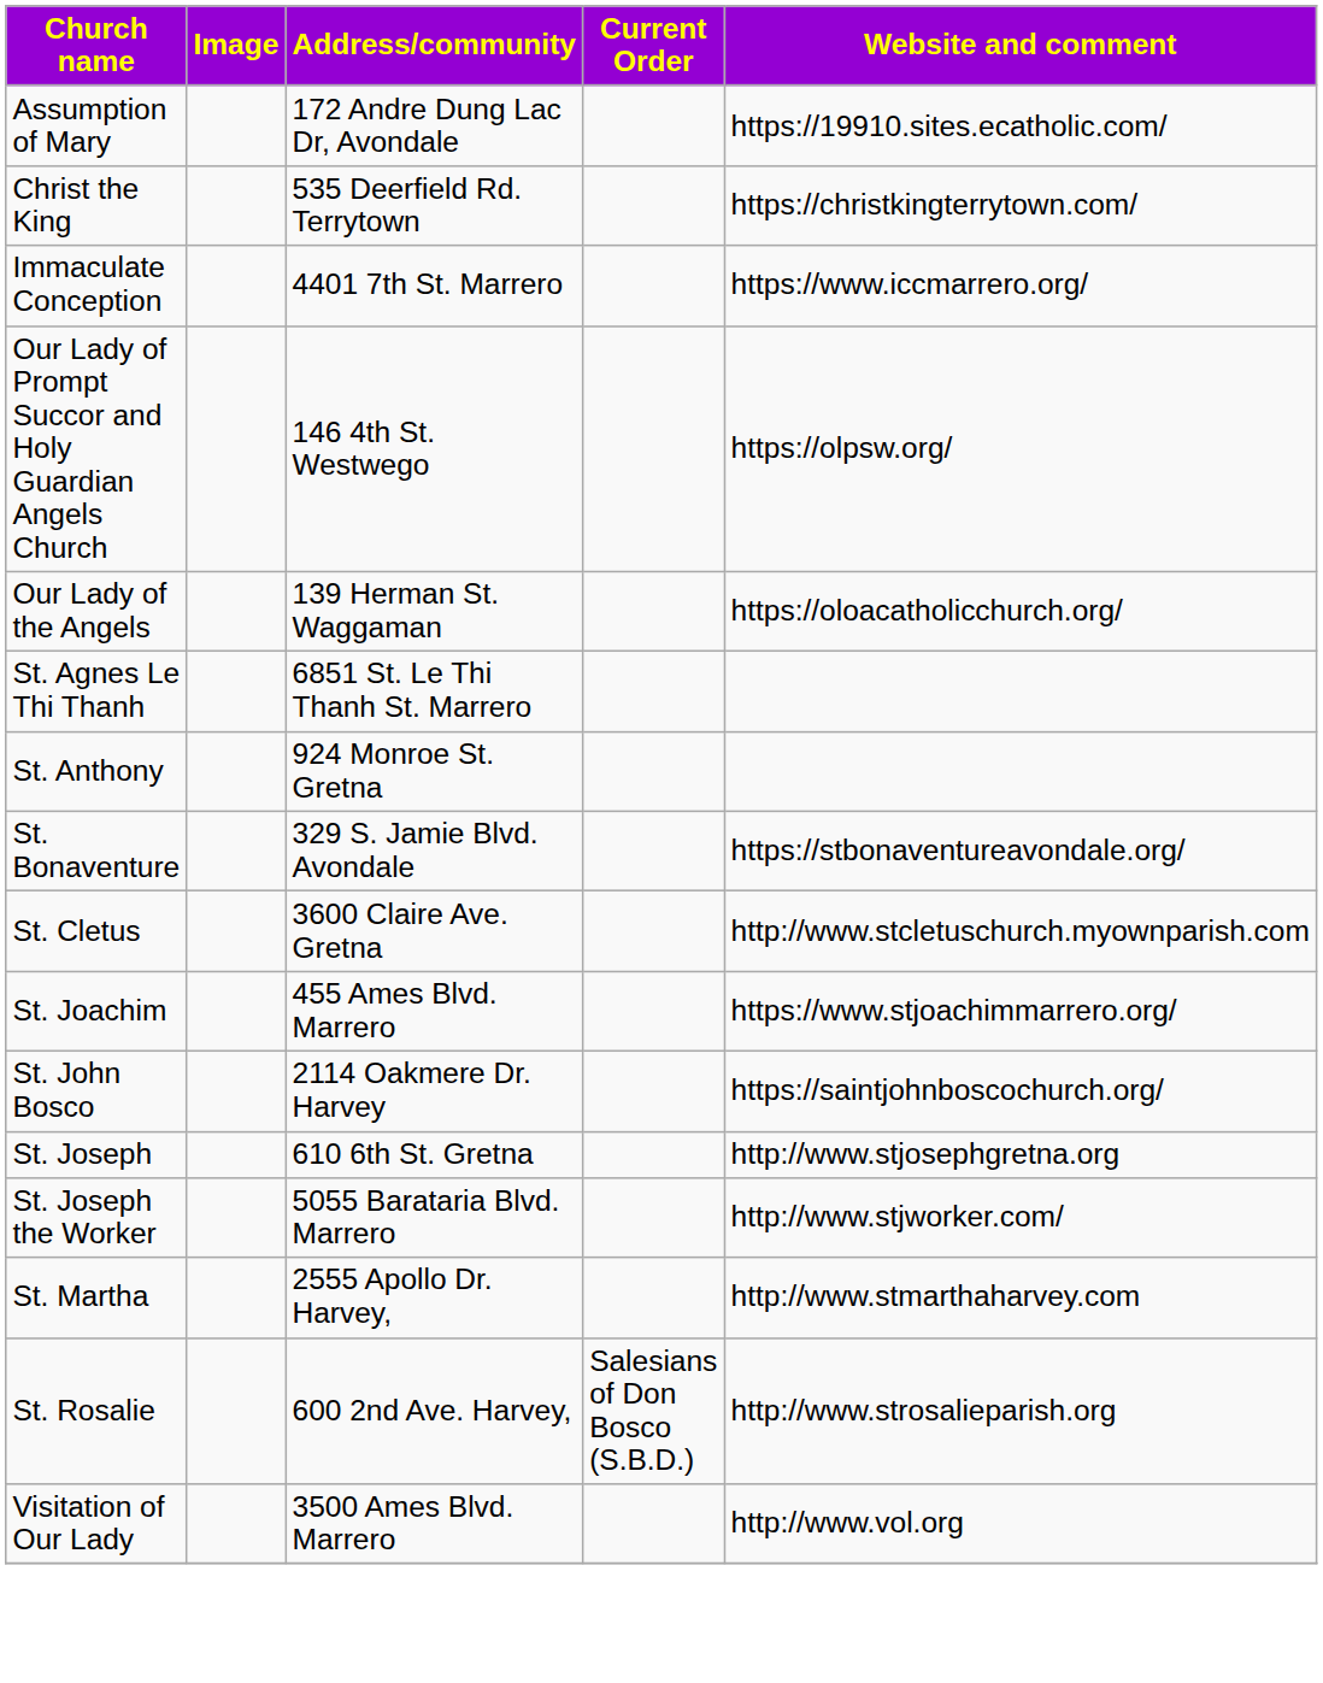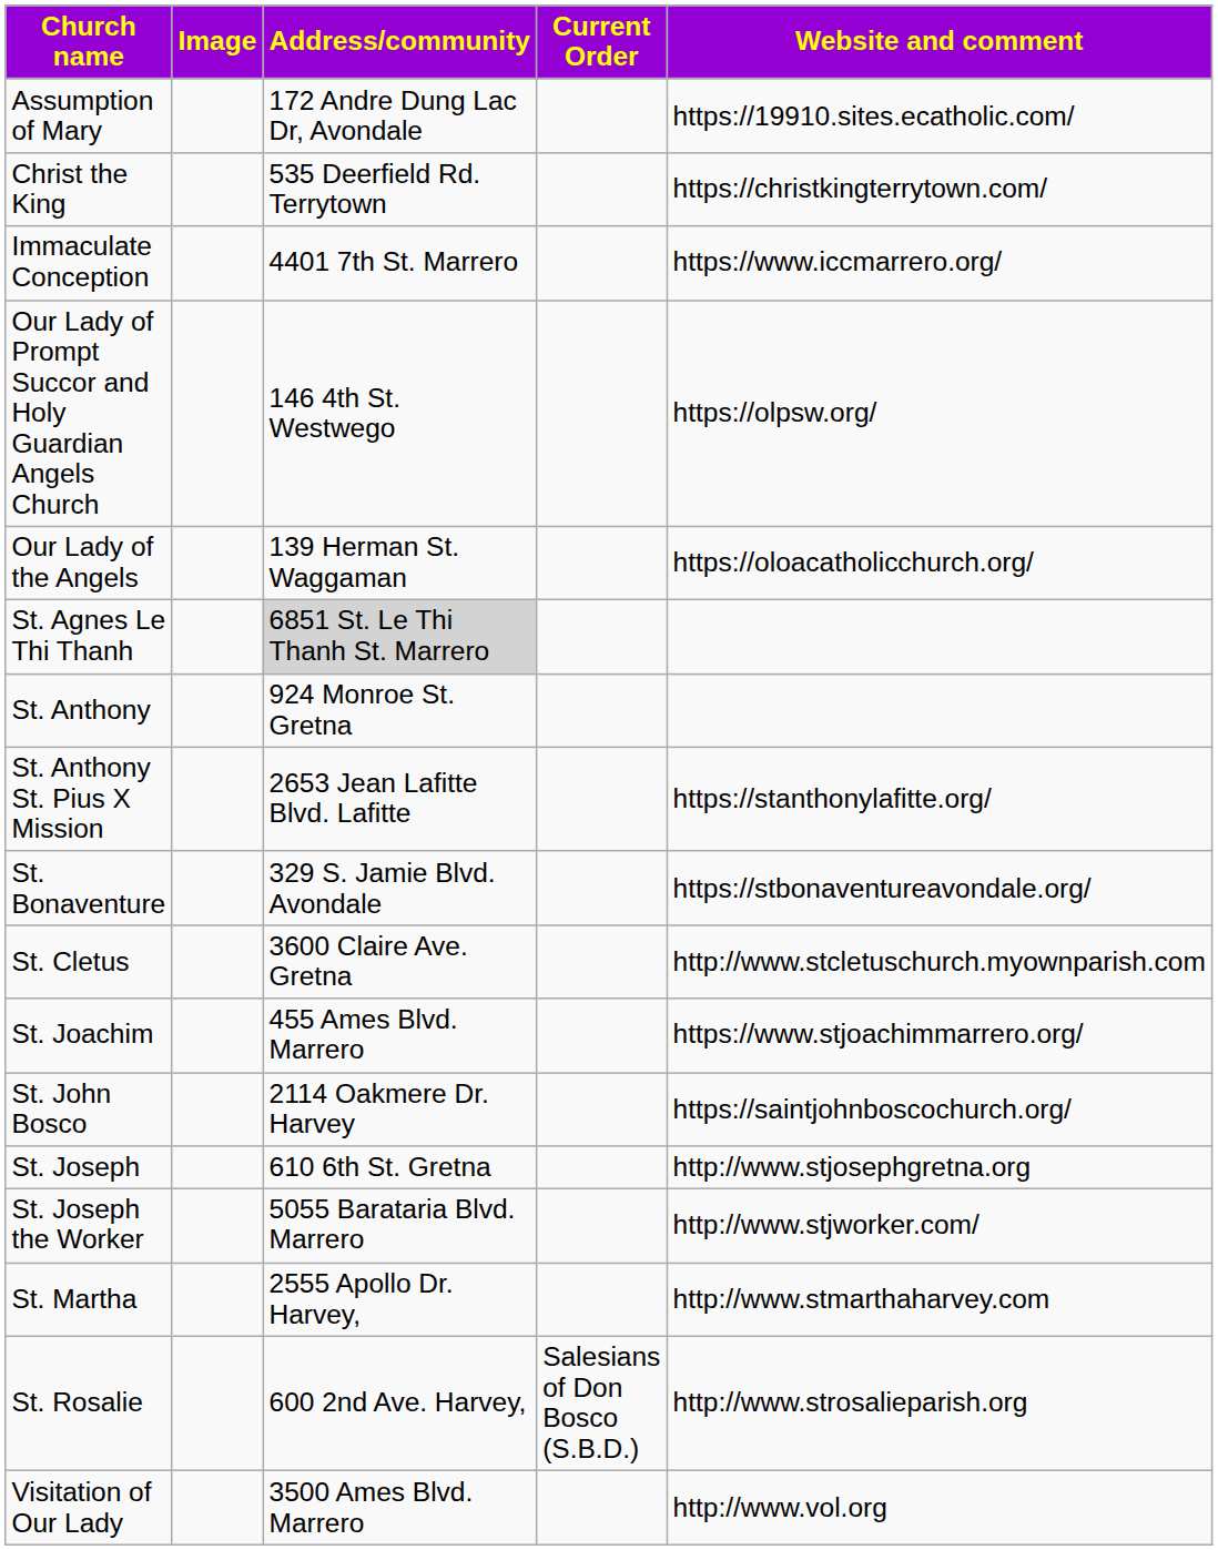St. Agnes Le Thi Thanh | Address/community: no background -> lightgrey background
+ row: St. Anthony St. Pius X Mission | 2653 Jean Lafitte Blvd. Lafitte | https://stanthonylafitte.org/
